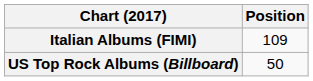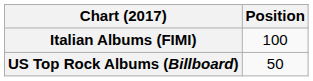Italian Albums (FIMI) | Position: 109 -> 100
